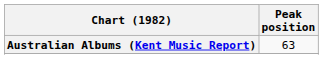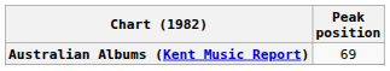Australian Albums (Kent Music Report) | Peak position: 63 -> 69
